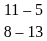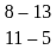rows swapped: 8 – 13 <-> 11 – 5
